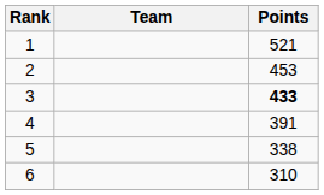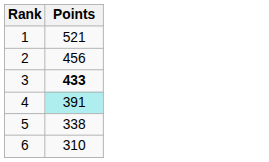- column: Team
2 | Points: 453 -> 456
4 | Points: no background -> paleturquoise background
